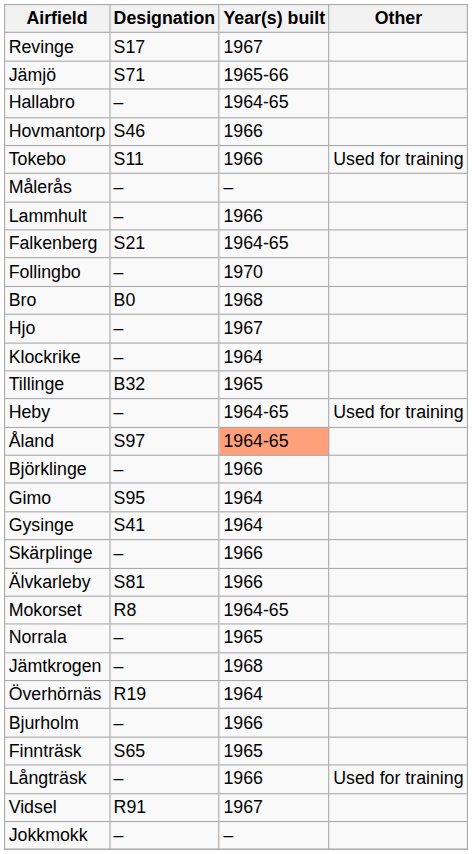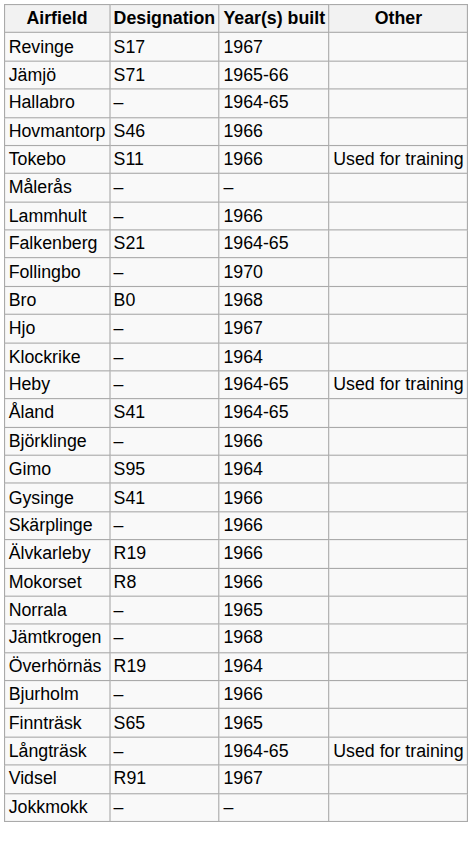- row: Tillinge | B32 | 1965
Åland | Designation: S97 -> S41
Åland | Year(s) built: lightsalmon background -> no background
Gysinge | Year(s) built: 1964 -> 1966
Älvkarleby | Designation: S81 -> R19
Mokorset | Year(s) built: 1964-65 -> 1966
Långträsk | Year(s) built: 1966 -> 1964-65
